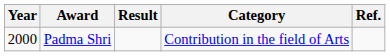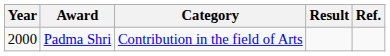columns swapped: Category <-> Result
